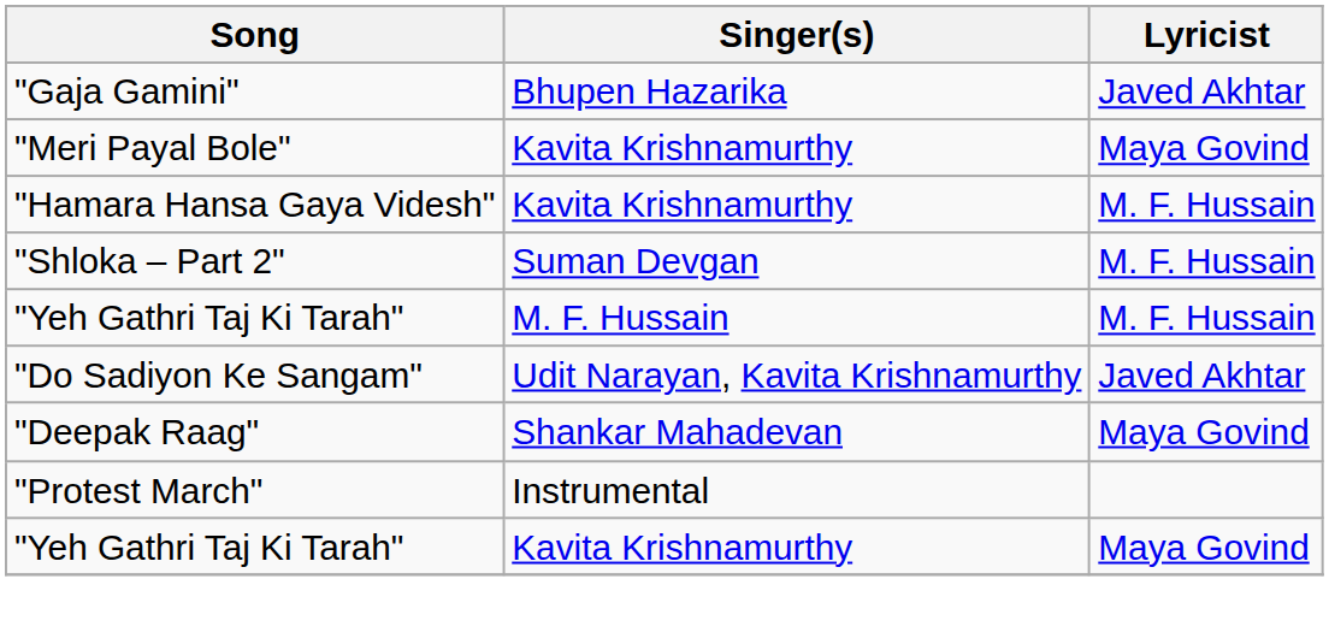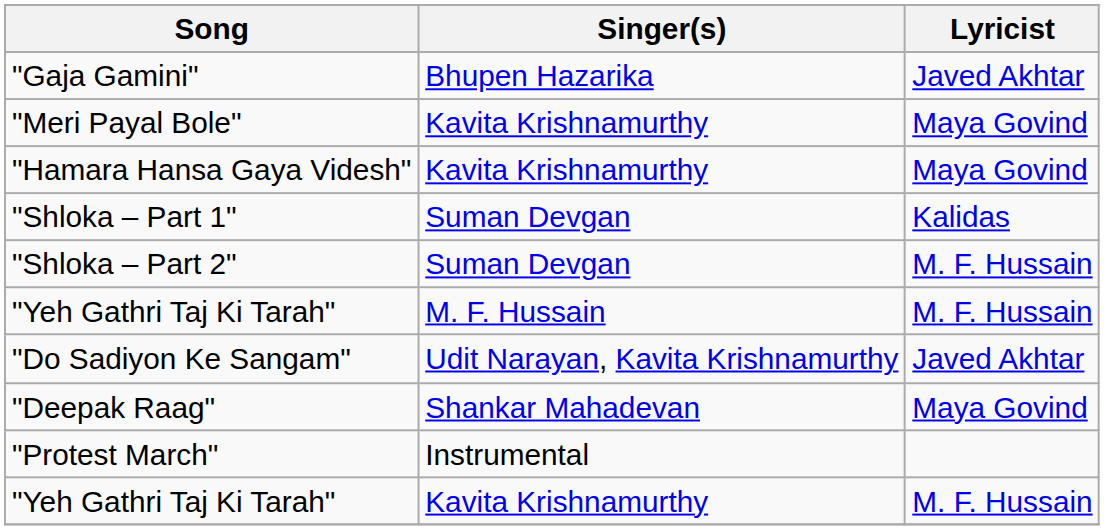"Hamara Hansa Gaya Videsh" | Lyricist: M. F. Hussain -> Maya Govind
+ row: "Shloka – Part 1" | Suman Devgan | Kalidas
"Yeh Gathri Taj Ki Tarah" / Kavita Krishnamurthy | Lyricist: Maya Govind -> M. F. Hussain
